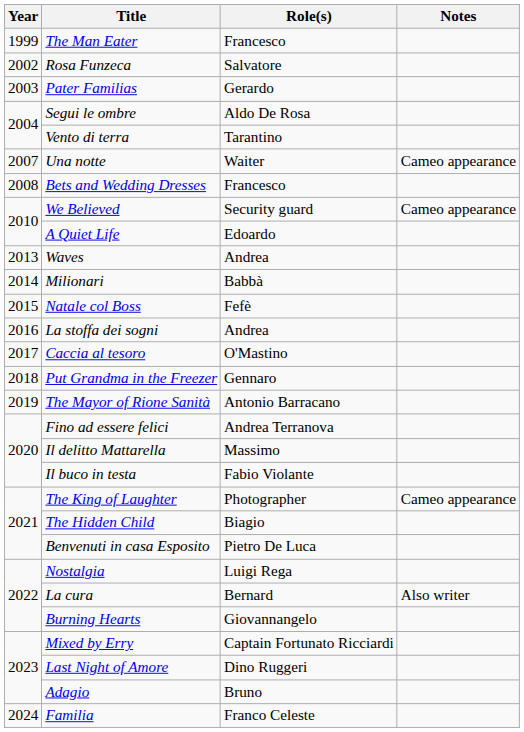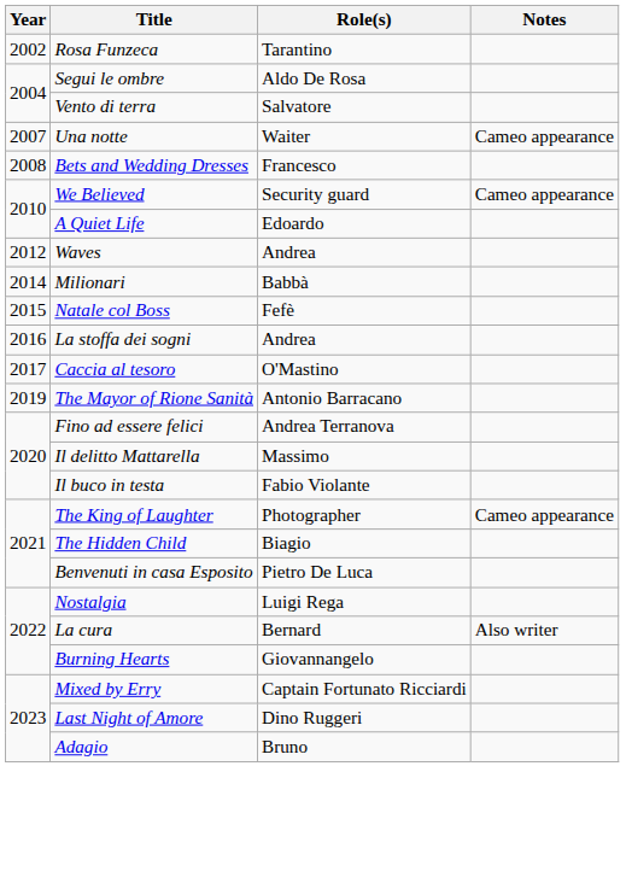- row: 1999 | The Man Eater | Francesco
Rosa Funzeca | Role(s): Salvatore -> Tarantino
- row: 2003 | Pater Familias | Gerardo
Vento di terra | Role(s): Tarantino -> Salvatore
Waves | Year: 2013 -> 2012
- row: 2018 | Put Grandma in the Freezer | Gennaro
- row: 2024 | Familia | Franco Celeste
